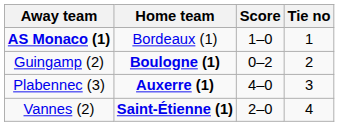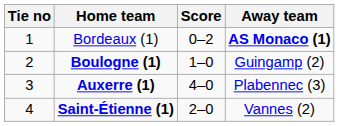columns swapped: Tie no <-> Away team
Bordeaux (1) | Score: 1–0 -> 0–2
Boulogne (1) | Score: 0–2 -> 1–0
